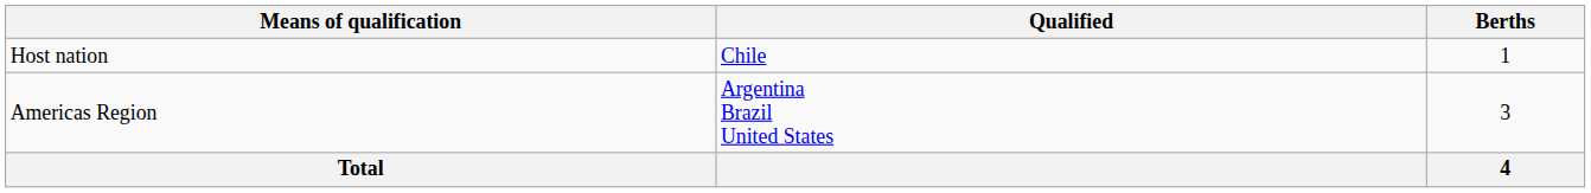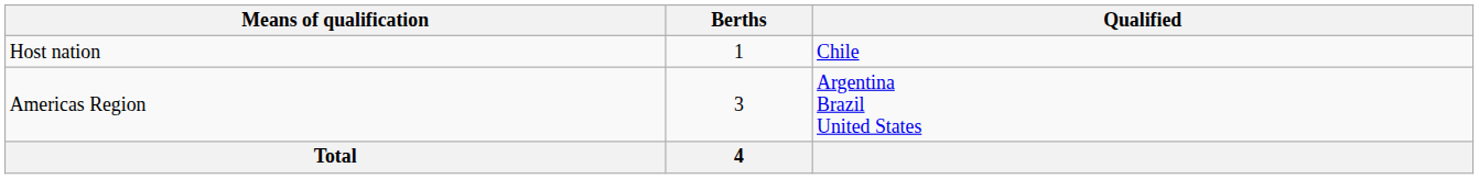columns swapped: Berths <-> Qualified
